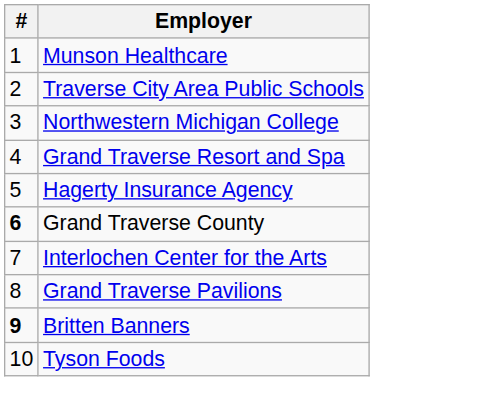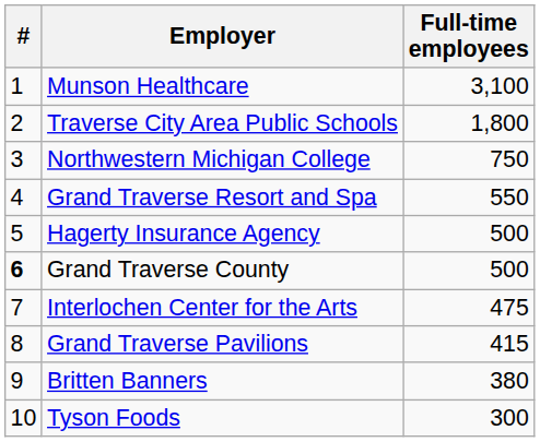+ column: Full-time employees | 3,100 | 1,800 | 750 | 550 | 500 | 500 | 475 | 415 | 380 | 300
Britten Banners | #: bold -> normal
